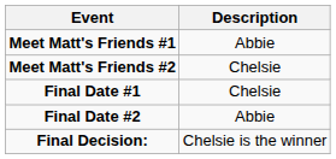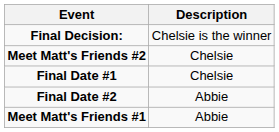rows swapped: Meet Matt's Friends #1 <-> Final Decision:
